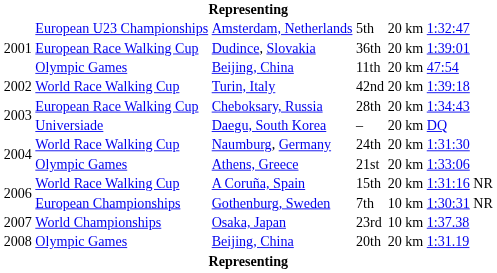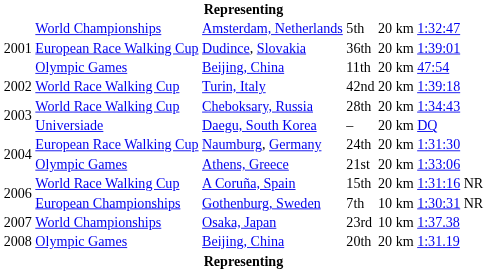5th | column 2: European U23 Championships -> World Championships
28th | column 2: European Race Walking Cup -> World Race Walking Cup
24th | column 2: World Race Walking Cup -> European Race Walking Cup
